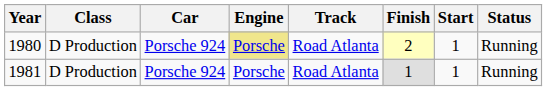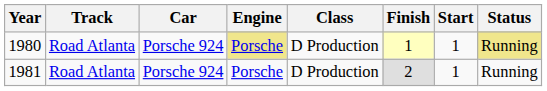columns swapped: Track <-> Class
1980 | Finish: 2 -> 1
1980 | Status: no background -> khaki background
1981 | Finish: 1 -> 2
